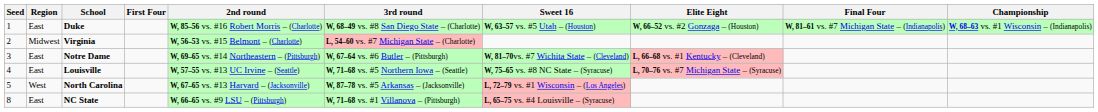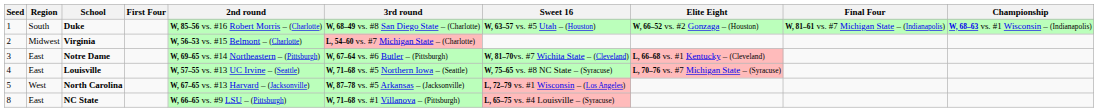Duke | Region: East -> South
